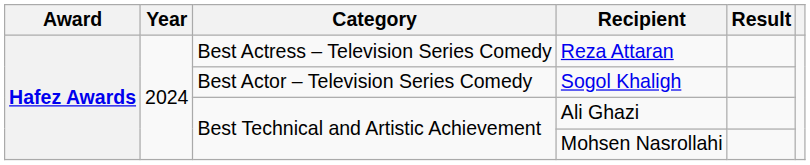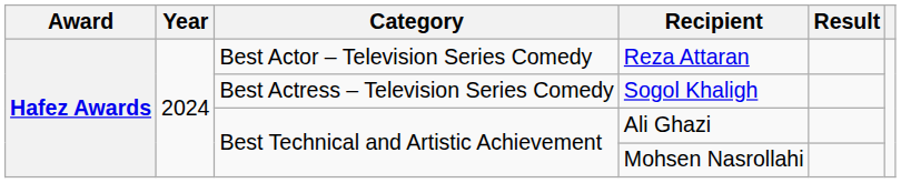Reza Attaran | Category: Best Actress – Television Series Comedy -> Best Actor – Television Series Comedy
Sogol Khaligh | Category: Best Actor – Television Series Comedy -> Best Actress – Television Series Comedy
